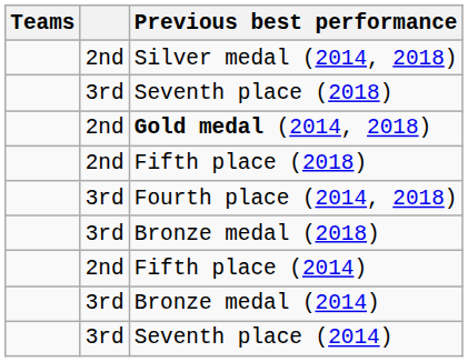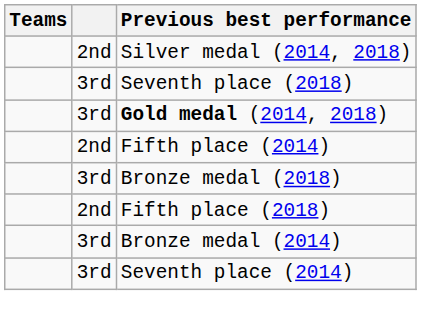Gold medal (2014, 2018) | column 2: 2nd -> 3rd
rows swapped: Fifth place (2014) <-> Fifth place (2018)
- row: 3rd | Fourth place (2014, 2018)
